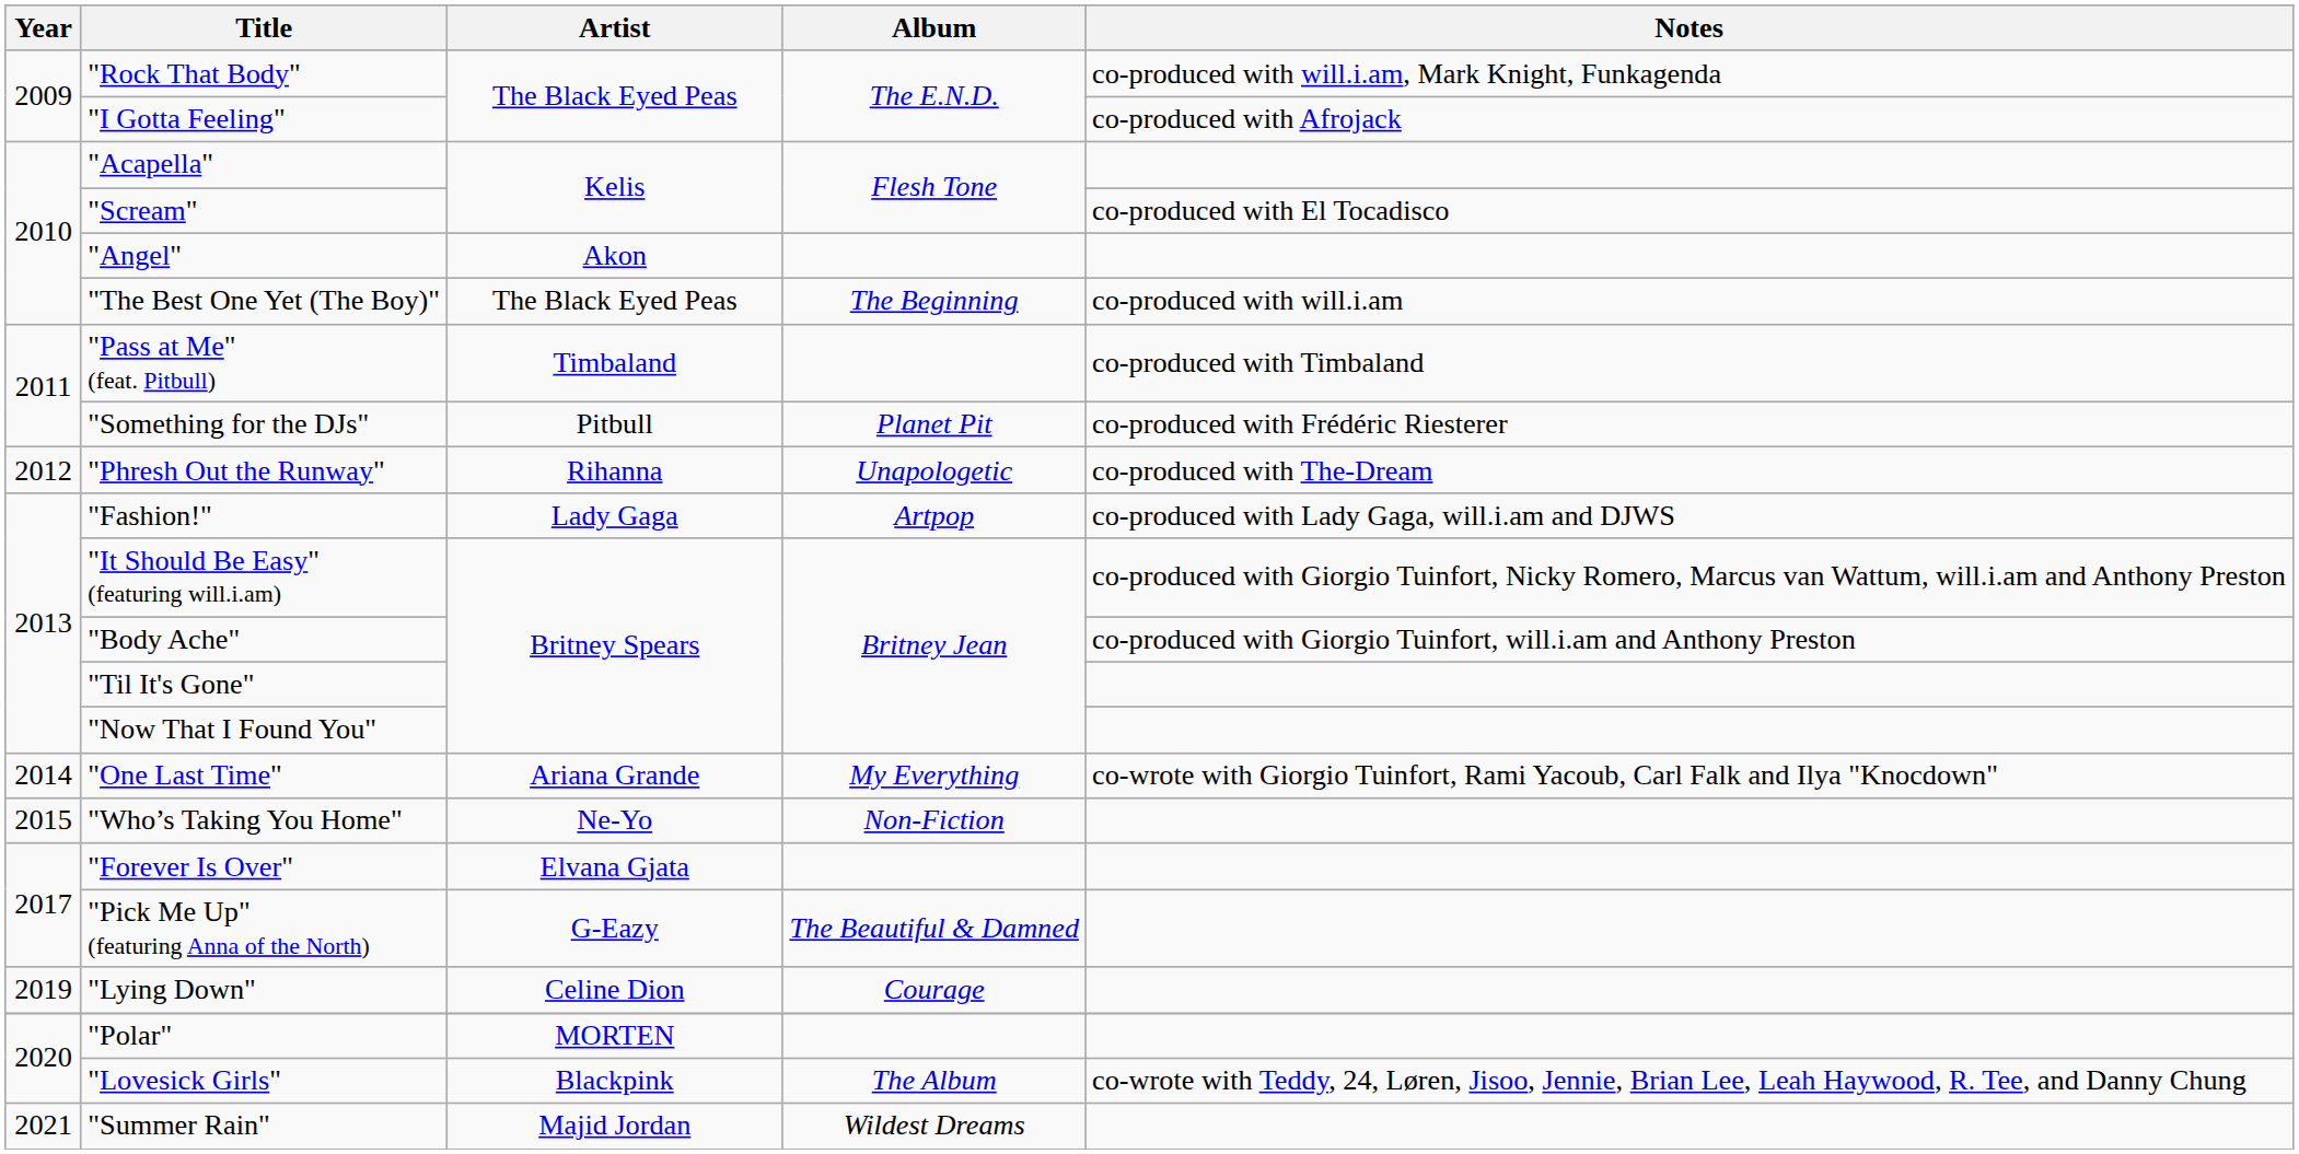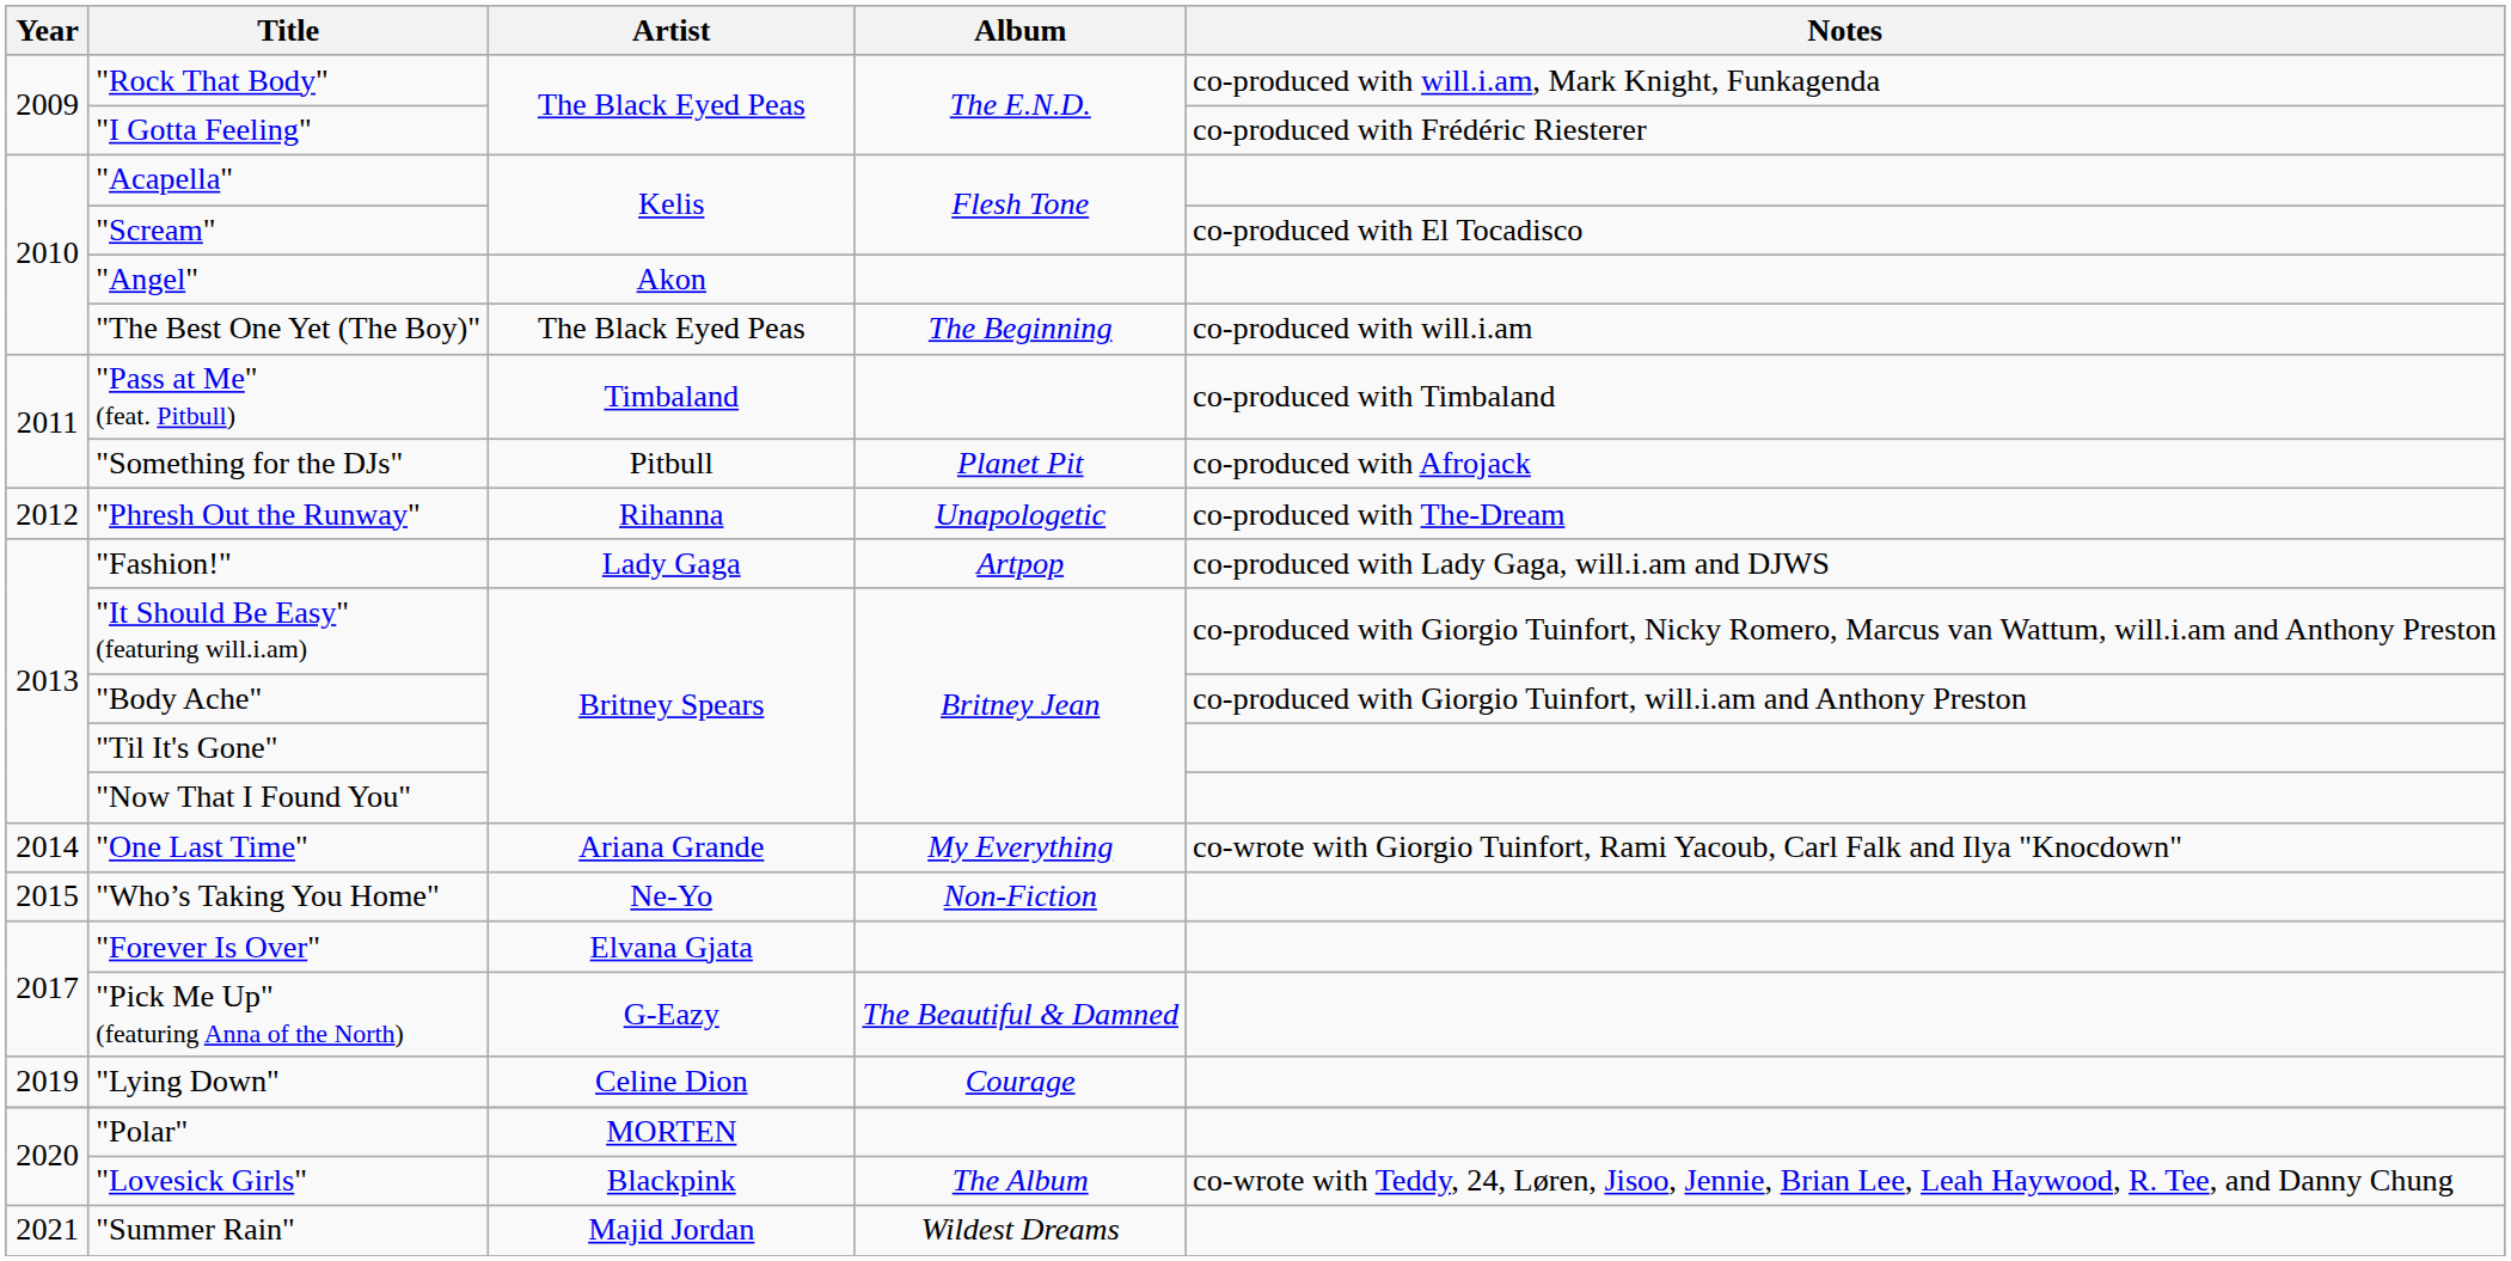"I Gotta Feeling" | Notes: co-produced with Afrojack -> co-produced with Frédéric Riesterer
"Something for the DJs" | Notes: co-produced with Frédéric Riesterer -> co-produced with Afrojack
